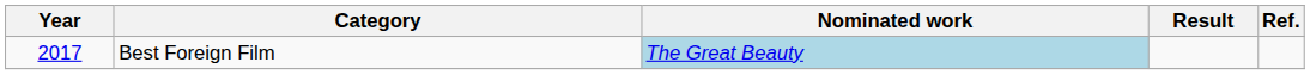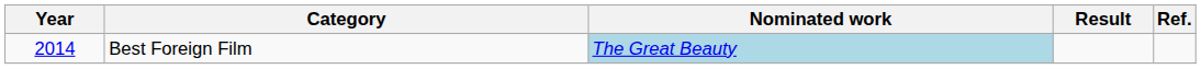Best Foreign Film | Year: 2017 -> 2014
